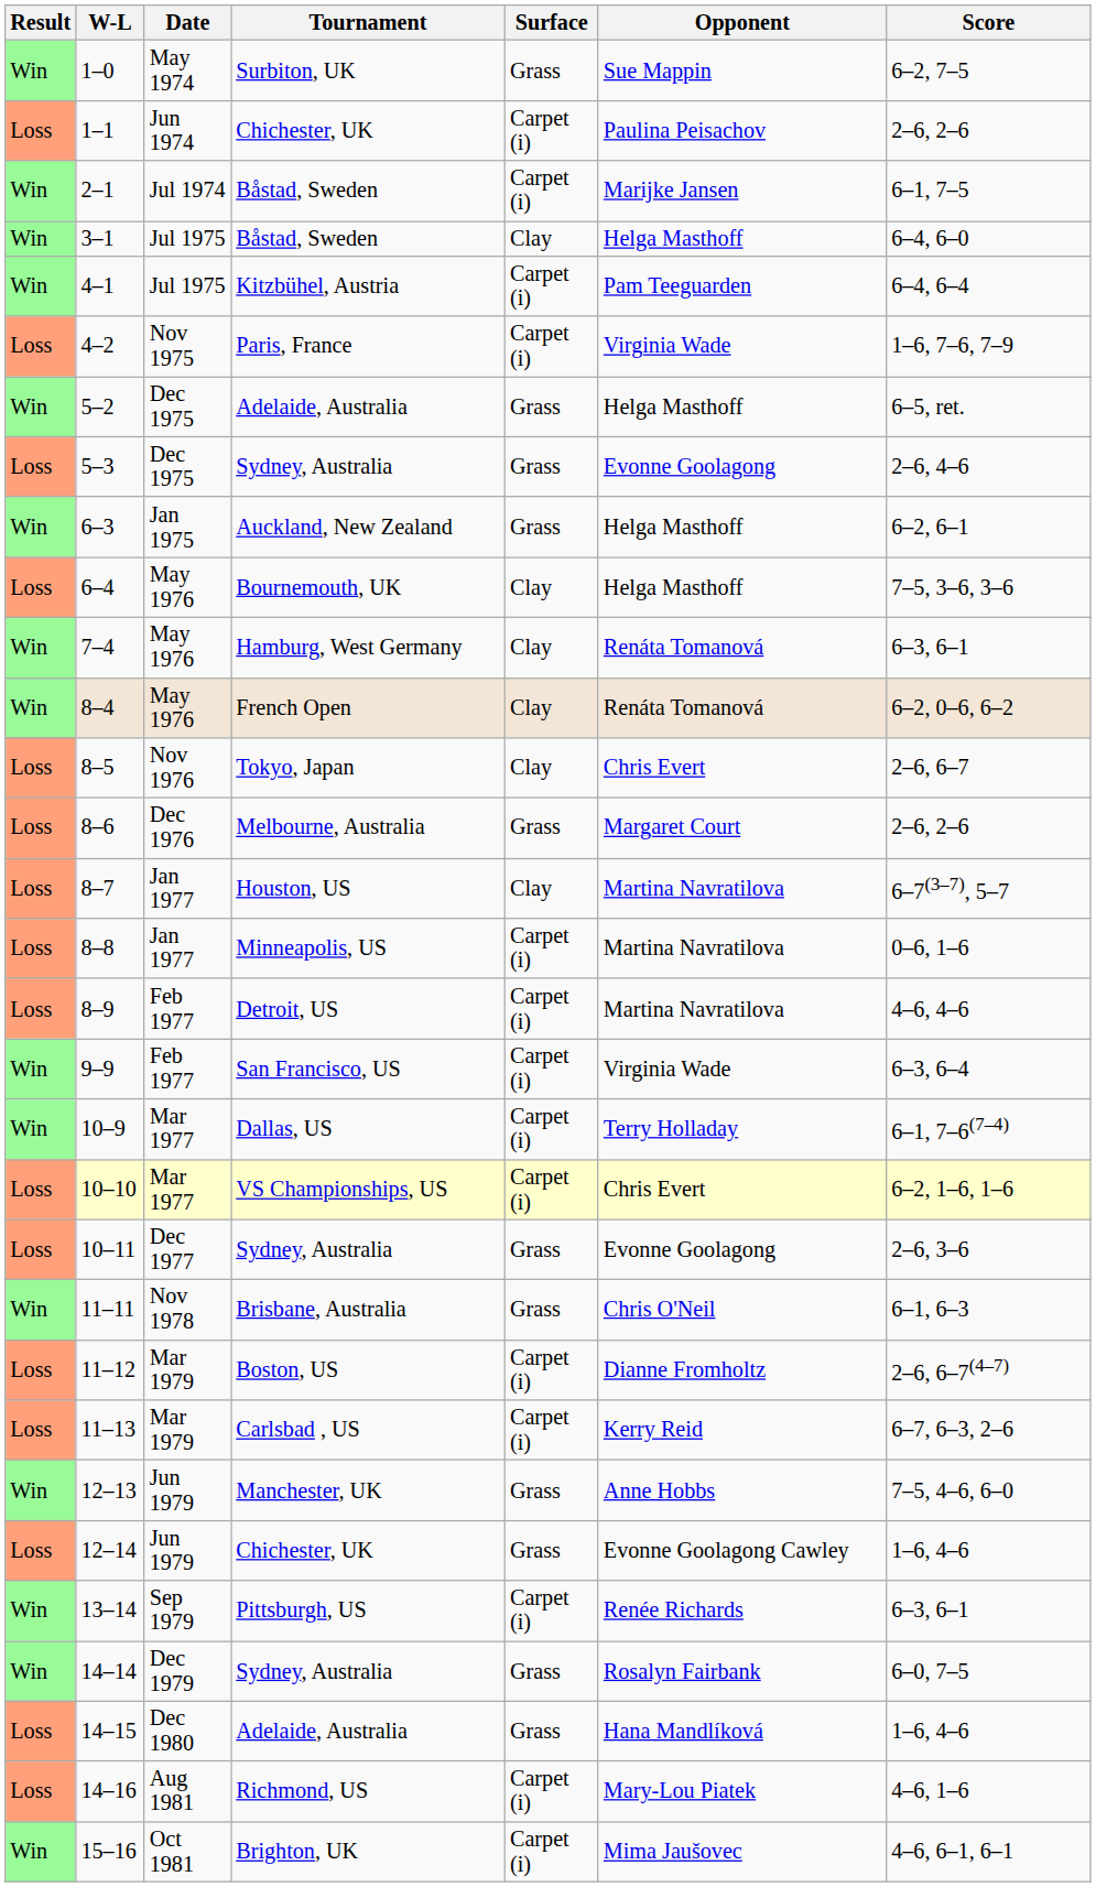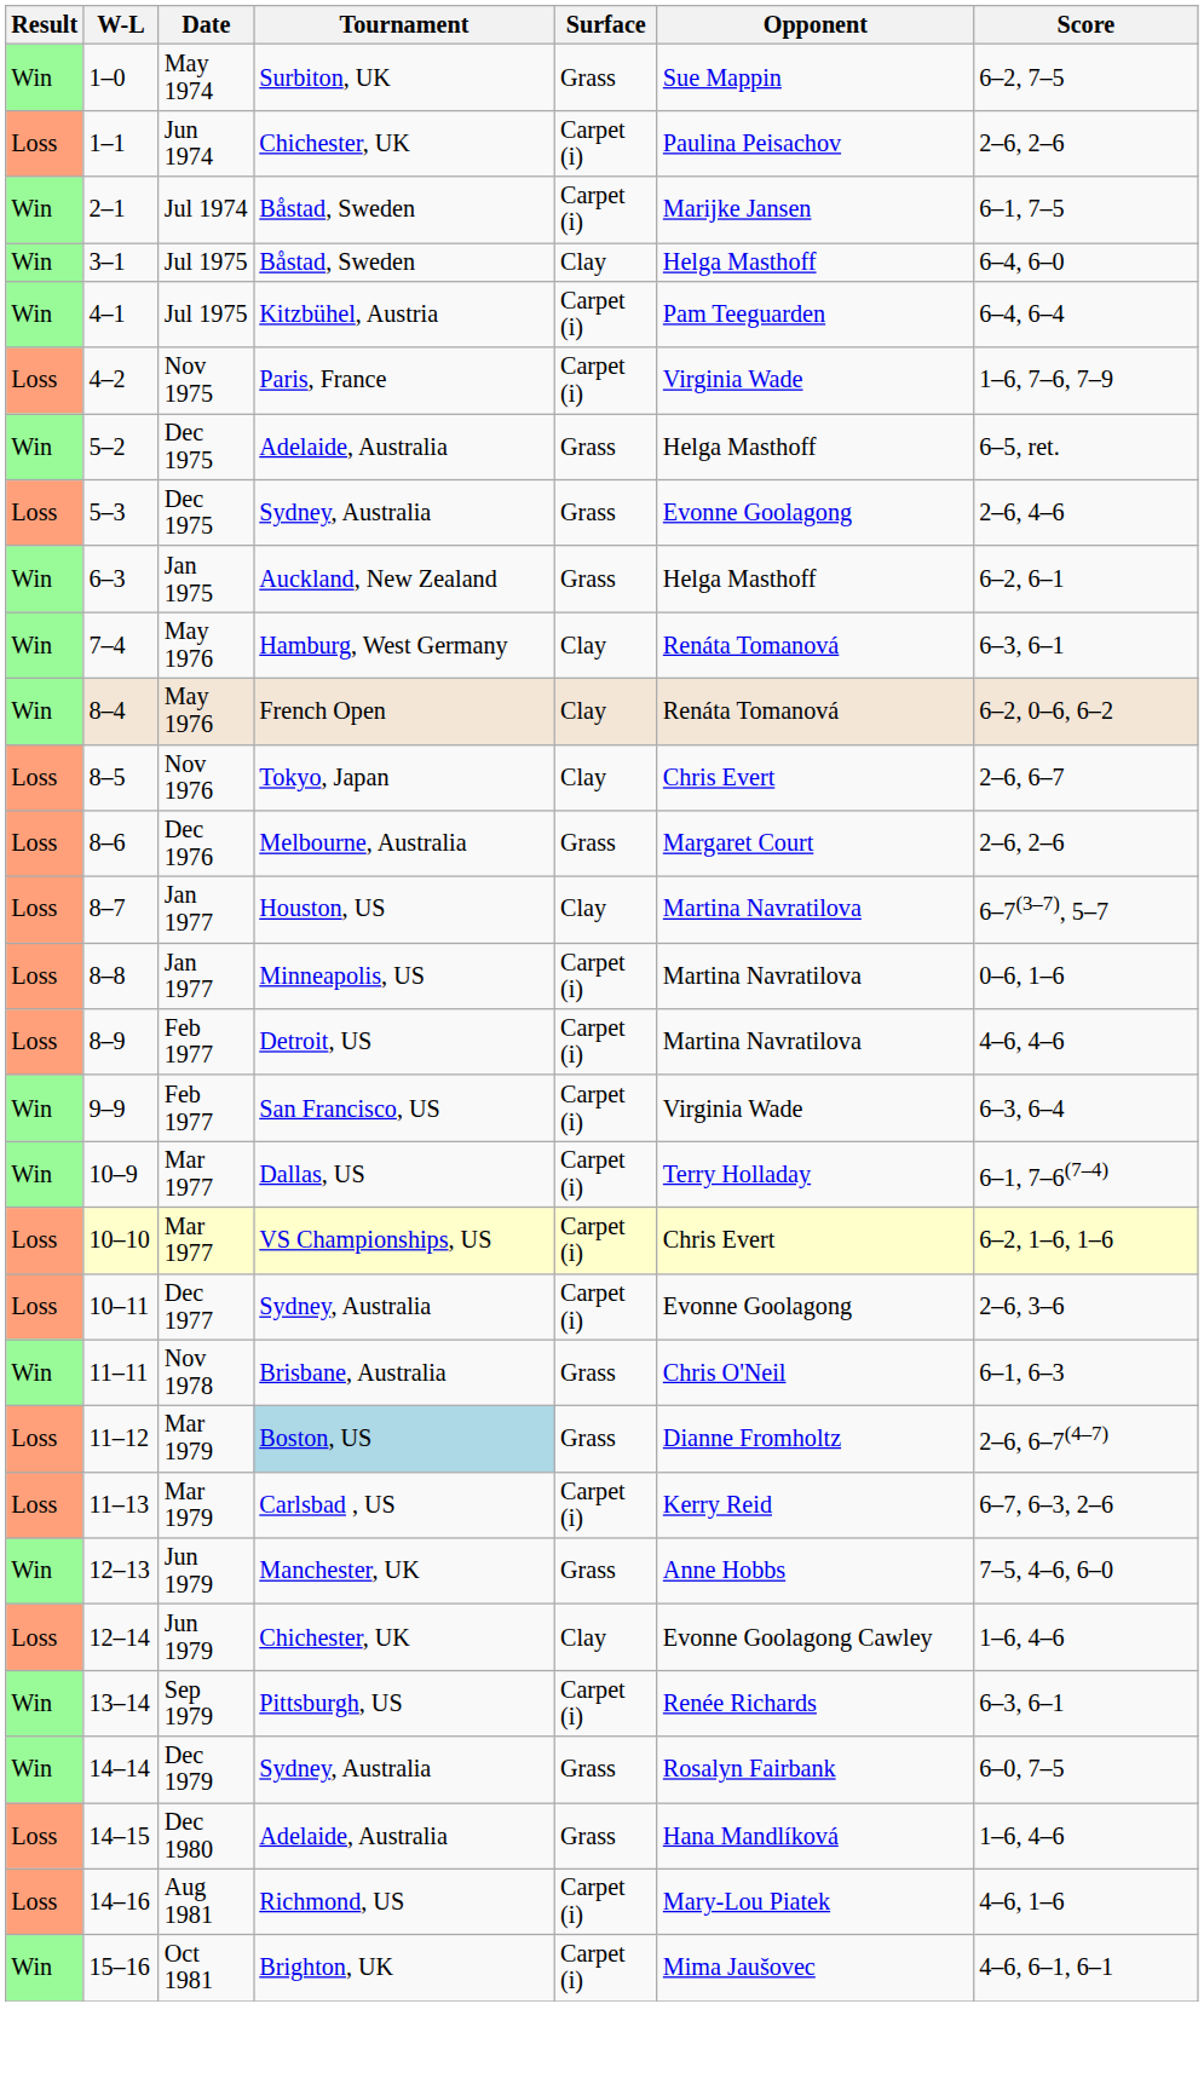- row: Loss | 6–4 | May 1976 | Bournemouth, UK | Clay | Helga Masthoff | 7–5, 3–6, 3–6
10–11 | Surface: Grass -> Carpet (i)
11–12 | Tournament: no background -> lightblue background
11–12 | Surface: Carpet (i) -> Grass
12–14 | Surface: Grass -> Clay
